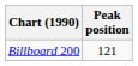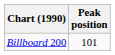Billboard 200 | Peak position: 121 -> 101
